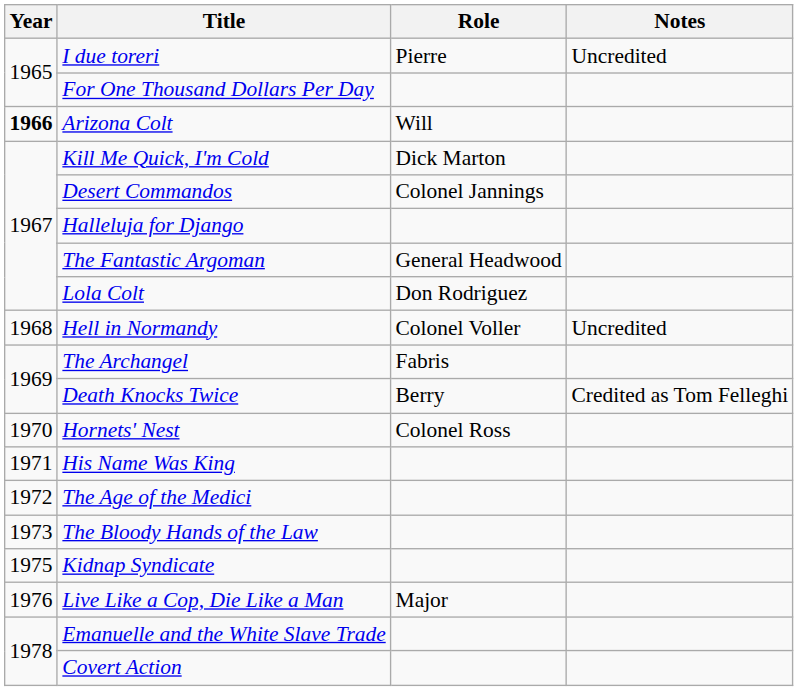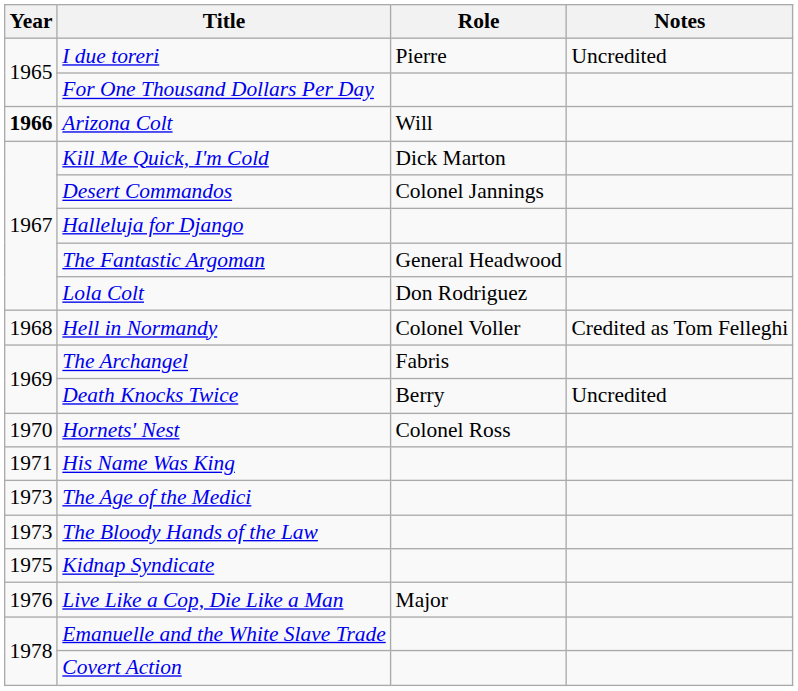Hell in Normandy | Notes: Uncredited -> Credited as Tom Felleghi
Death Knocks Twice | Notes: Credited as Tom Felleghi -> Uncredited
The Age of the Medici | Year: 1972 -> 1973
